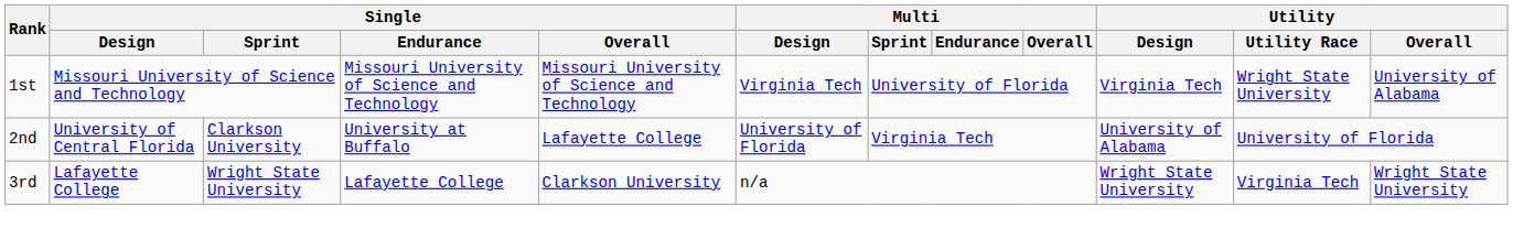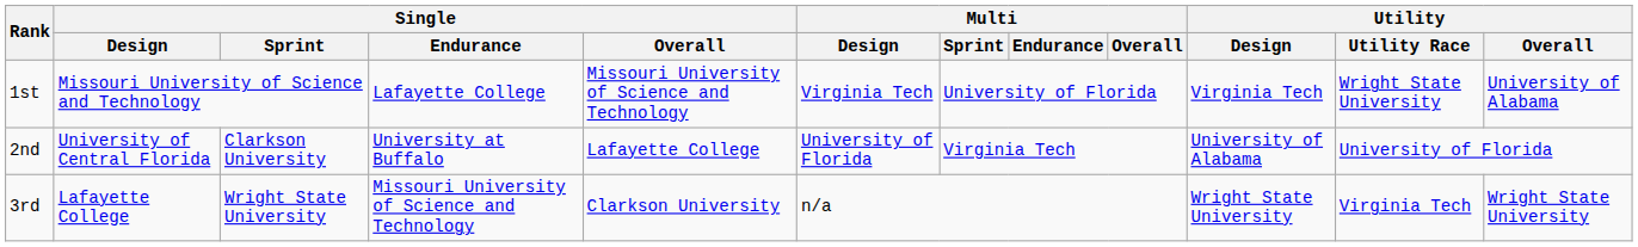1st | Single / Endurance: Missouri University of Science and Technology -> Lafayette College
3rd | Single / Endurance: Lafayette College -> Missouri University of Science and Technology
